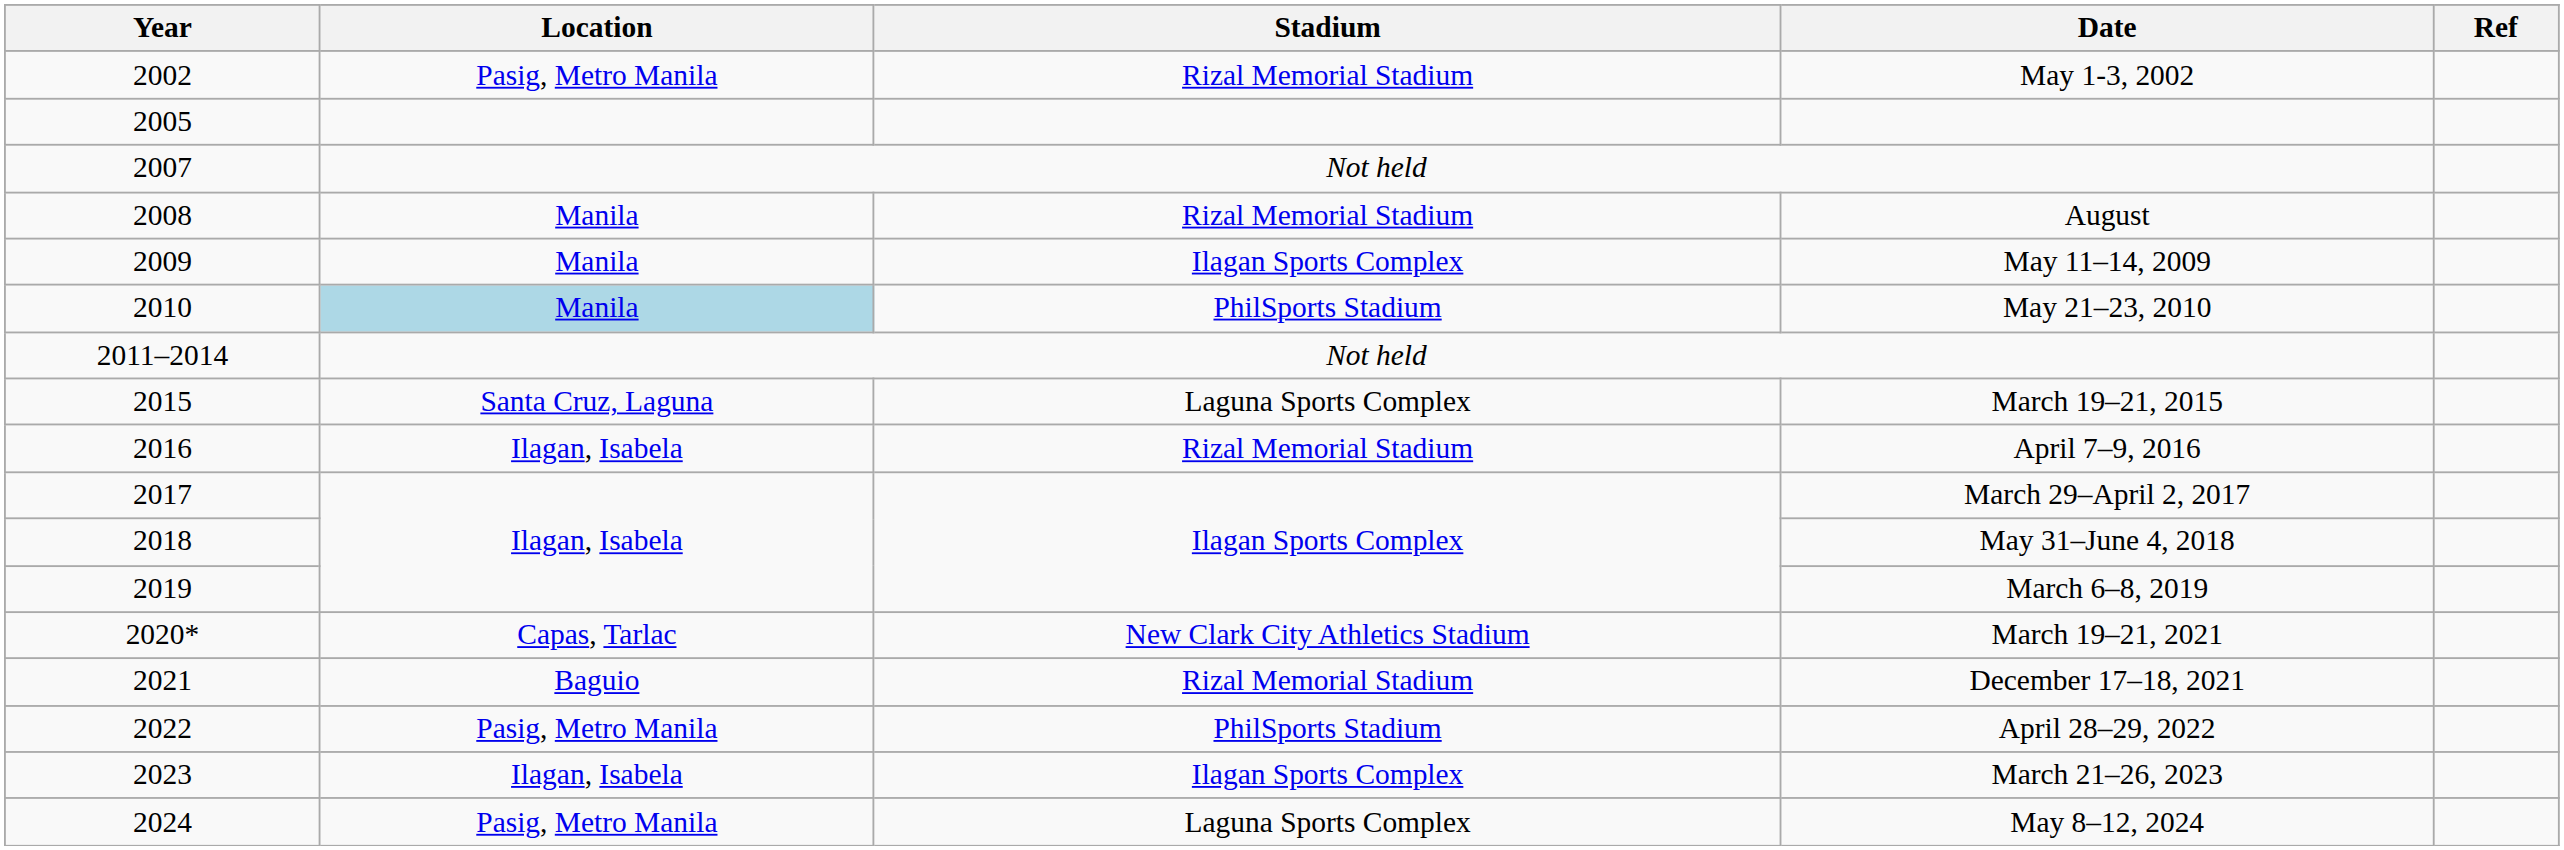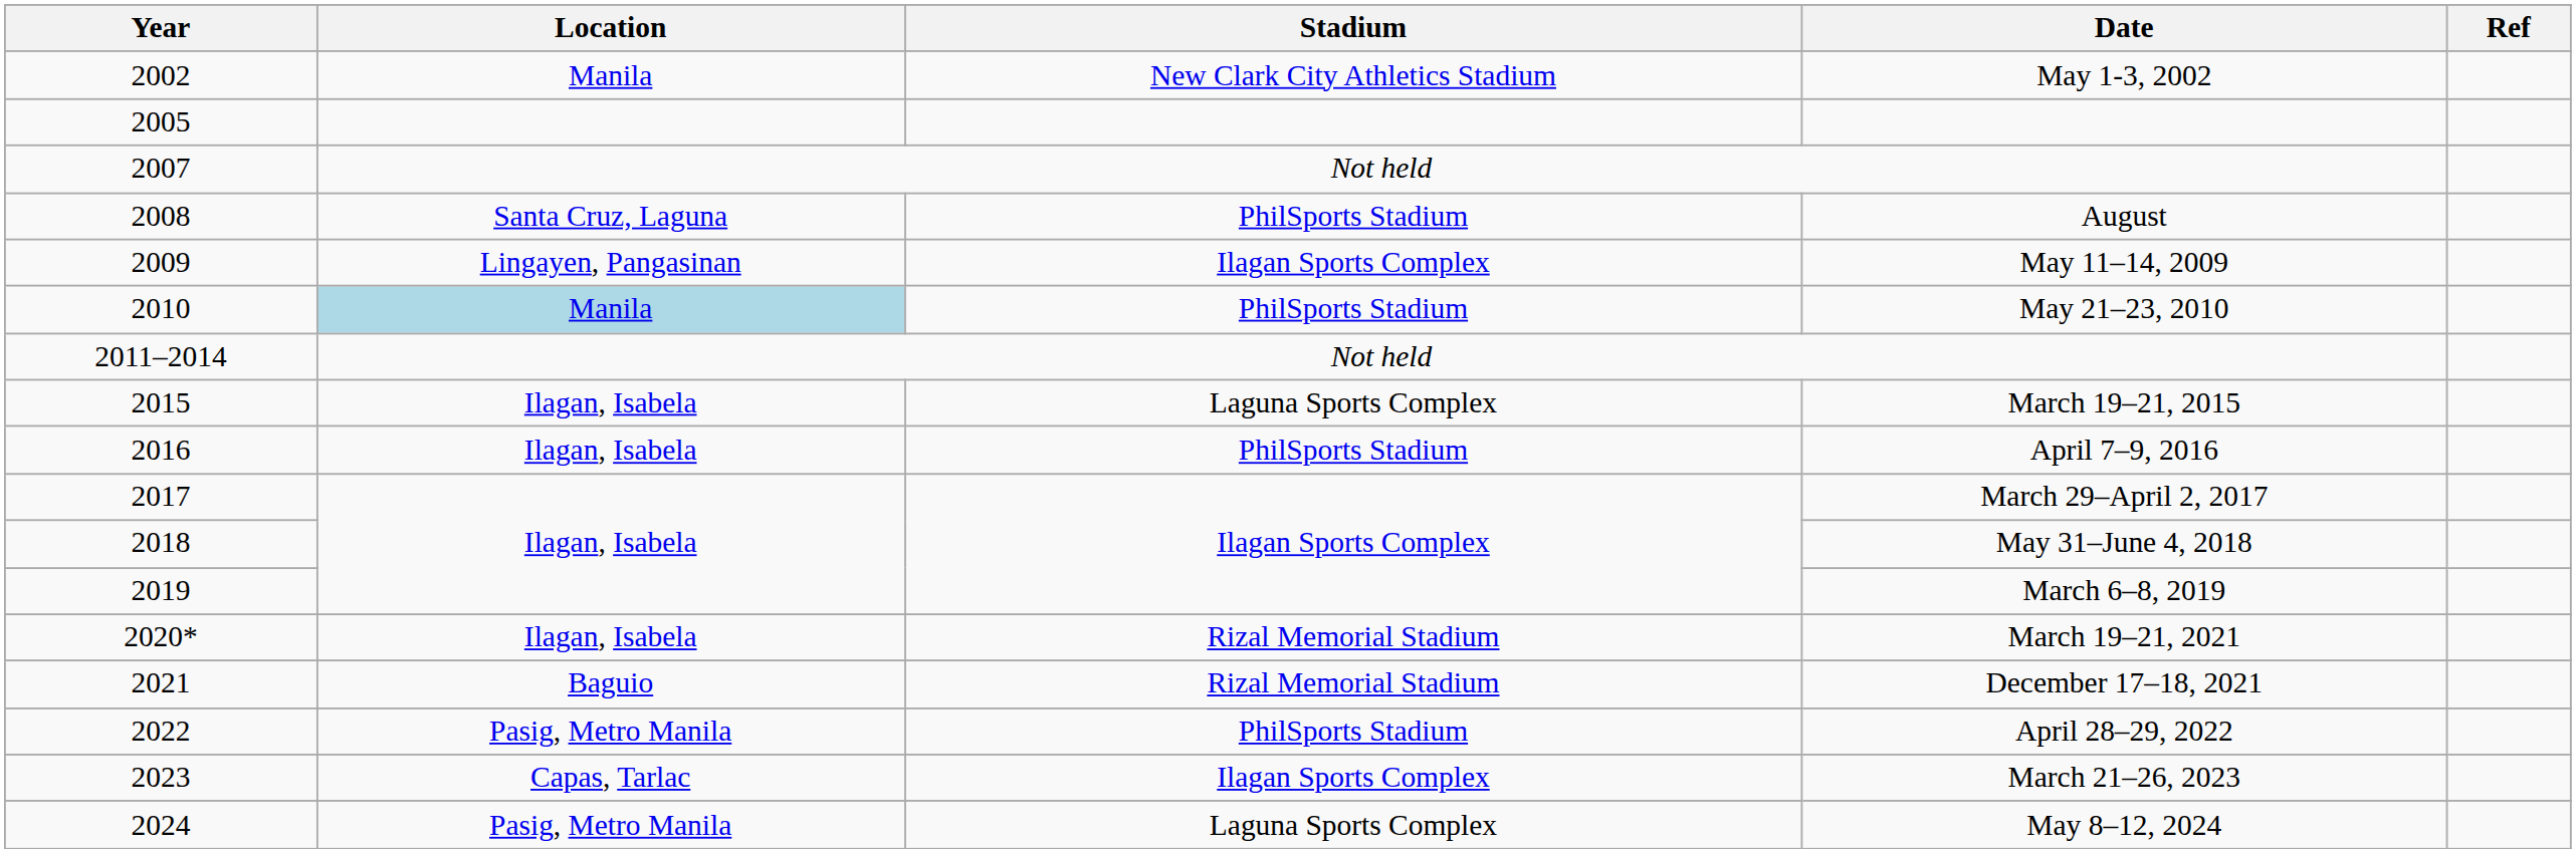May 1-3, 2002 | Location: Pasig, Metro Manila -> Manila
May 1-3, 2002 | Stadium: Rizal Memorial Stadium -> New Clark City Athletics Stadium
August | Location: Manila -> Santa Cruz, Laguna
August | Stadium: Rizal Memorial Stadium -> PhilSports Stadium
May 11–14, 2009 | Location: Manila -> Lingayen, Pangasinan
March 19–21, 2015 | Location: Santa Cruz, Laguna -> Ilagan, Isabela
April 7–9, 2016 | Stadium: Rizal Memorial Stadium -> PhilSports Stadium
March 19–21, 2021 | Location: Capas, Tarlac -> Ilagan, Isabela
March 19–21, 2021 | Stadium: New Clark City Athletics Stadium -> Rizal Memorial Stadium
March 21–26, 2023 | Location: Ilagan, Isabela -> Capas, Tarlac
